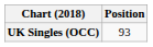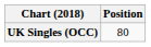UK Singles (OCC) | Position: 93 -> 80
